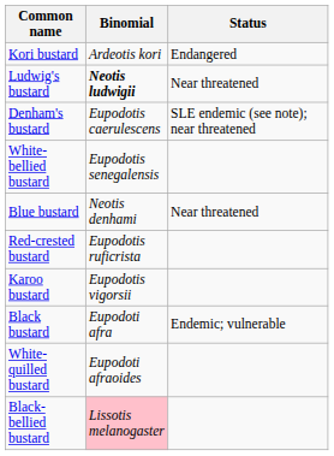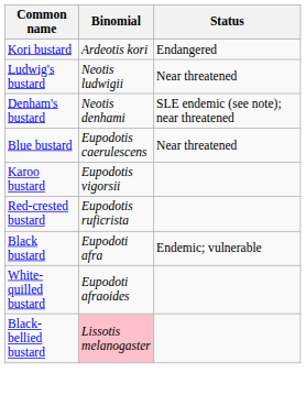Ludwig's bustard | Binomial: bold -> normal
Denham's bustard | Binomial: Eupodotis caerulescens -> Neotis denhami
- row: White-bellied bustard | Eupodotis senegalensis
Blue bustard | Binomial: Neotis denhami -> Eupodotis caerulescens
rows swapped: Karoo bustard <-> Red-crested bustard
